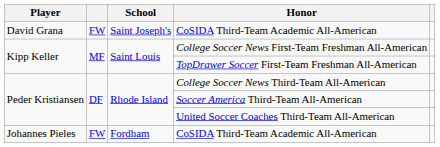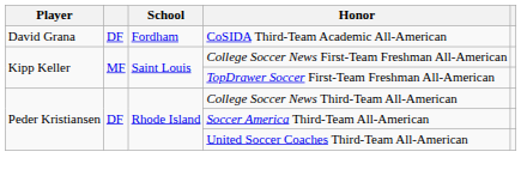David Grana / CoSIDA Third-Team Academic All-American | column 2: FW -> DF
David Grana / CoSIDA Third-Team Academic All-American | School: Saint Joseph's -> Fordham
- row: Johannes Pieles | FW | Fordham | CoSIDA Third-Team Academic All-American
